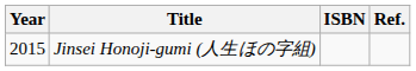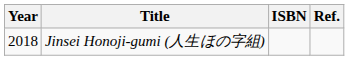Jinsei Honoji-gumi (人生ほの字組) | Year: 2015 -> 2018
